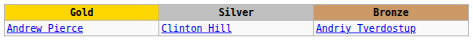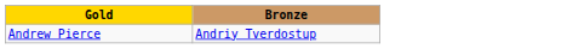- column: Silver | Clinton Hill
